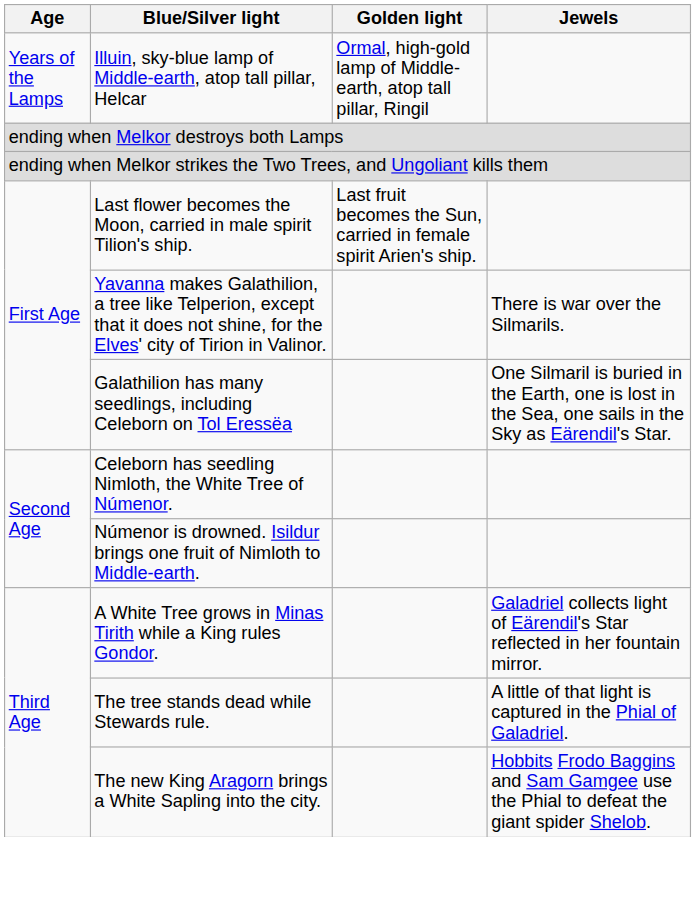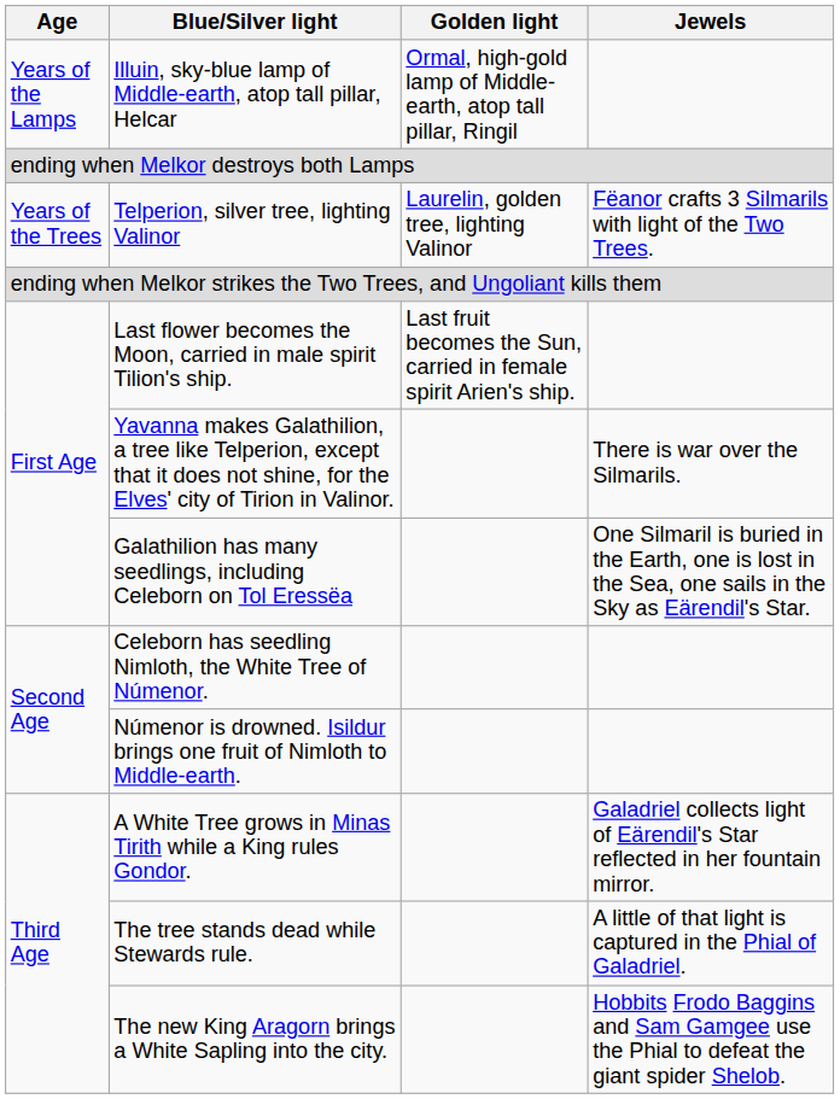+ row: Years of the Trees | Telperion, silver tree, lighting Valinor | Laurelin, golden tree, lighting Valinor | Fëanor crafts 3 Silmarils with light of the Two Trees.
